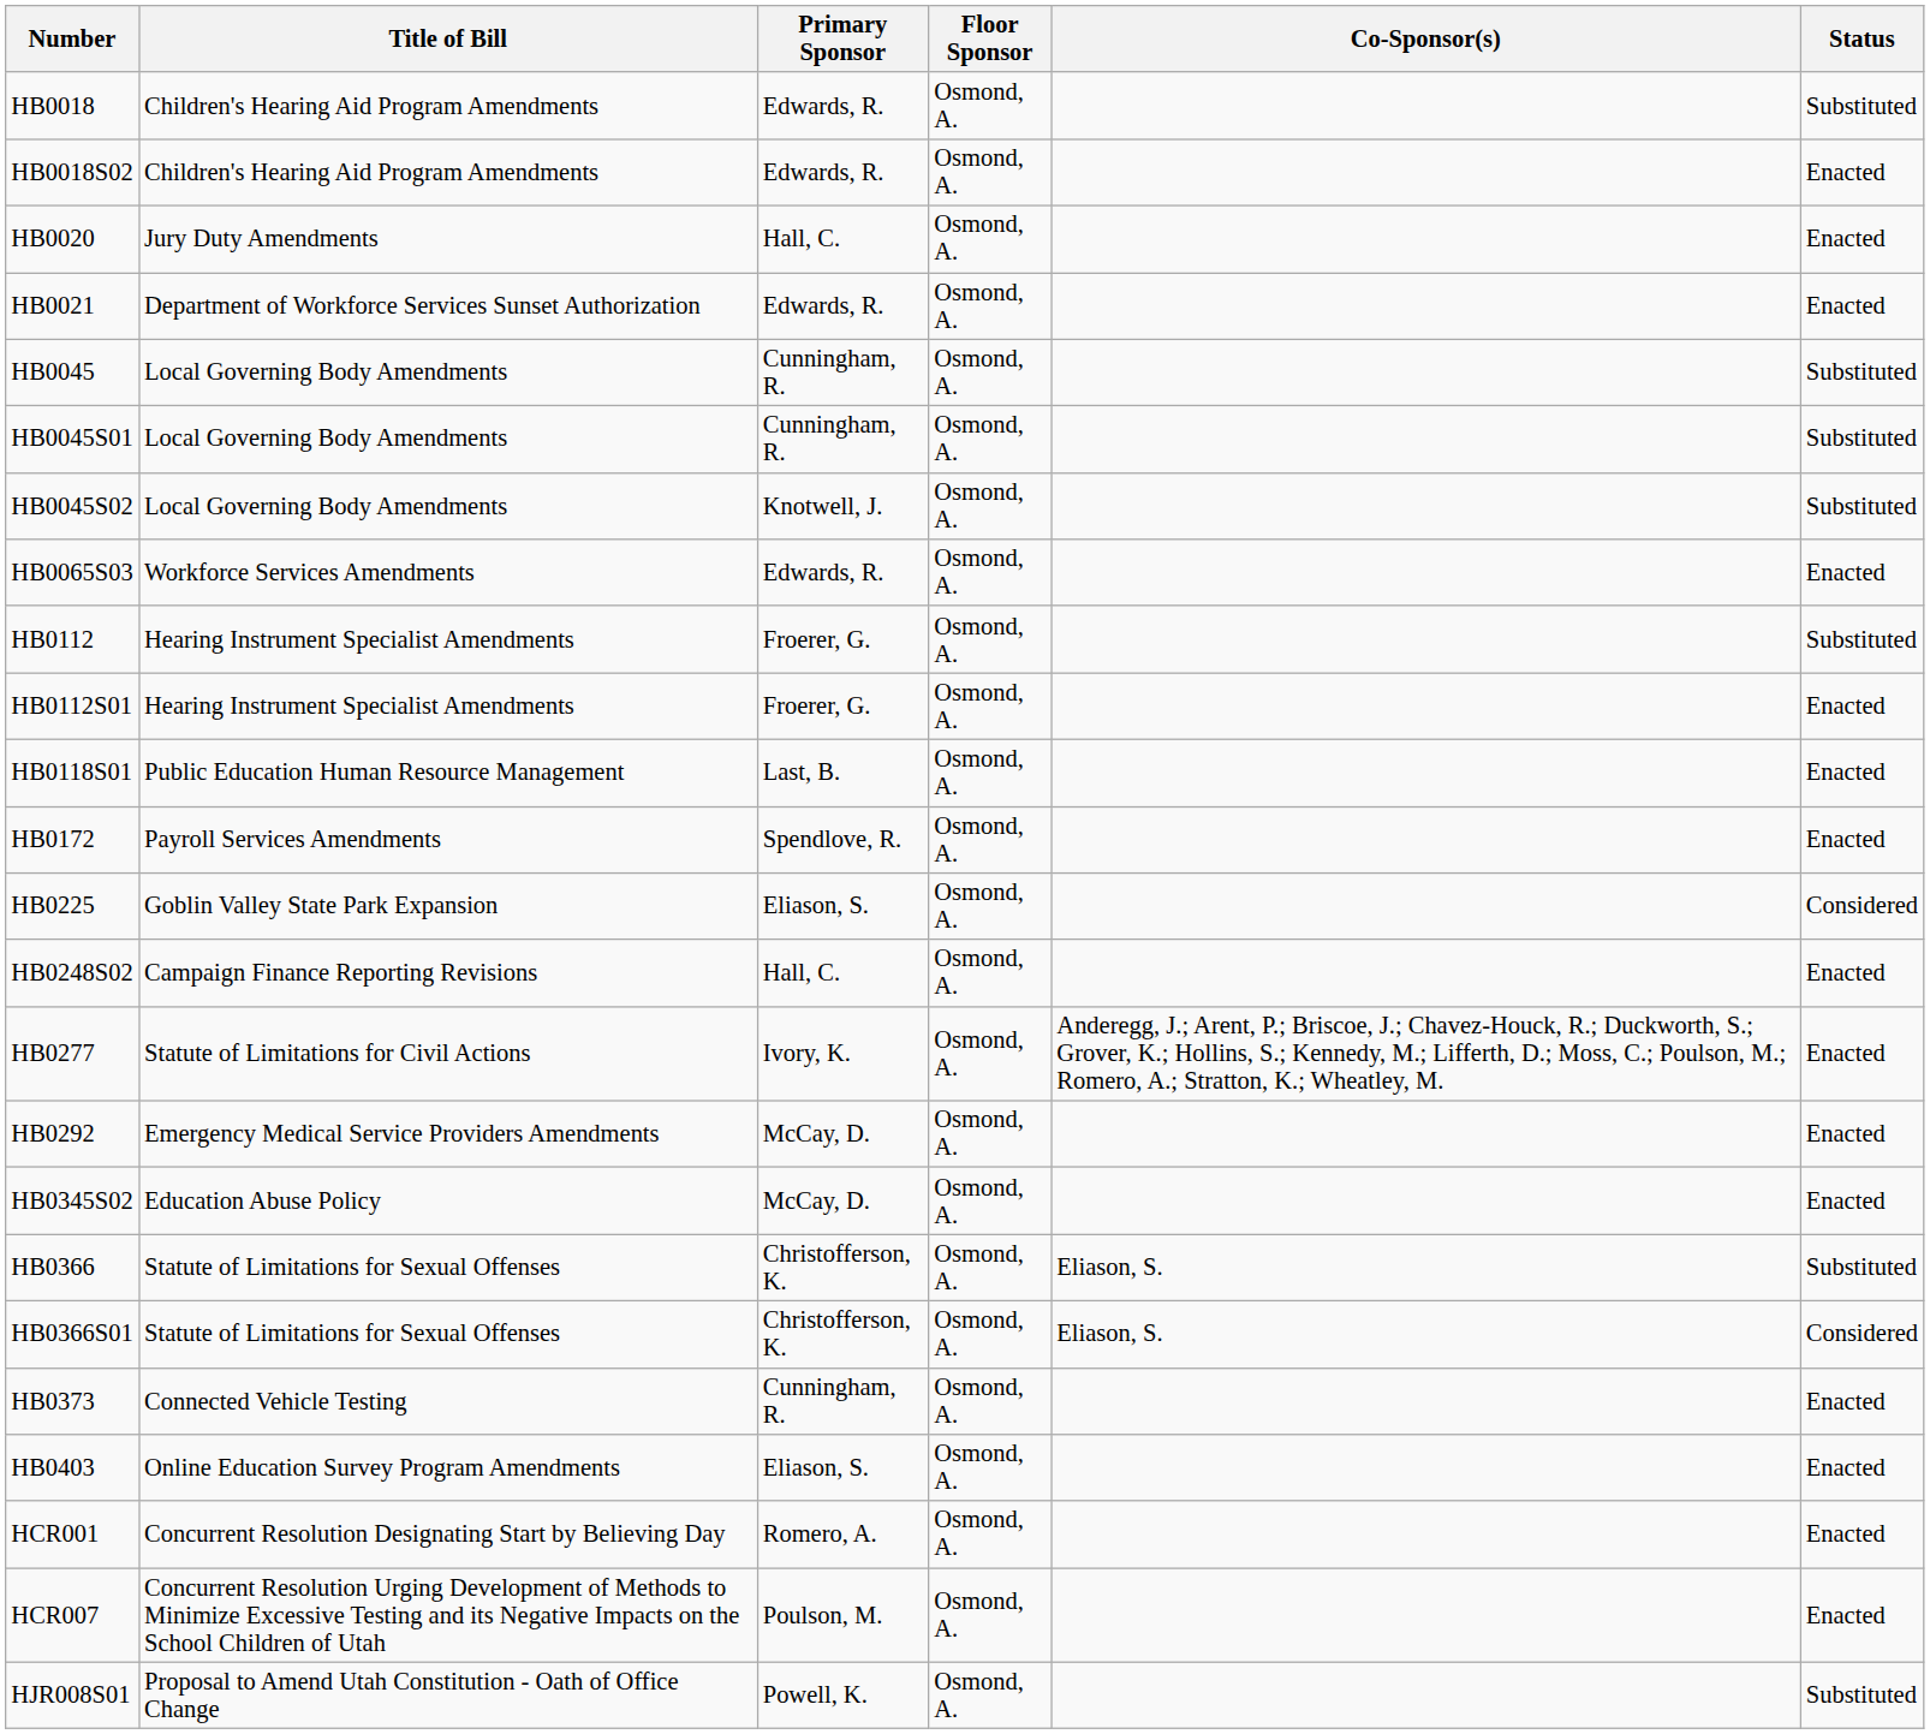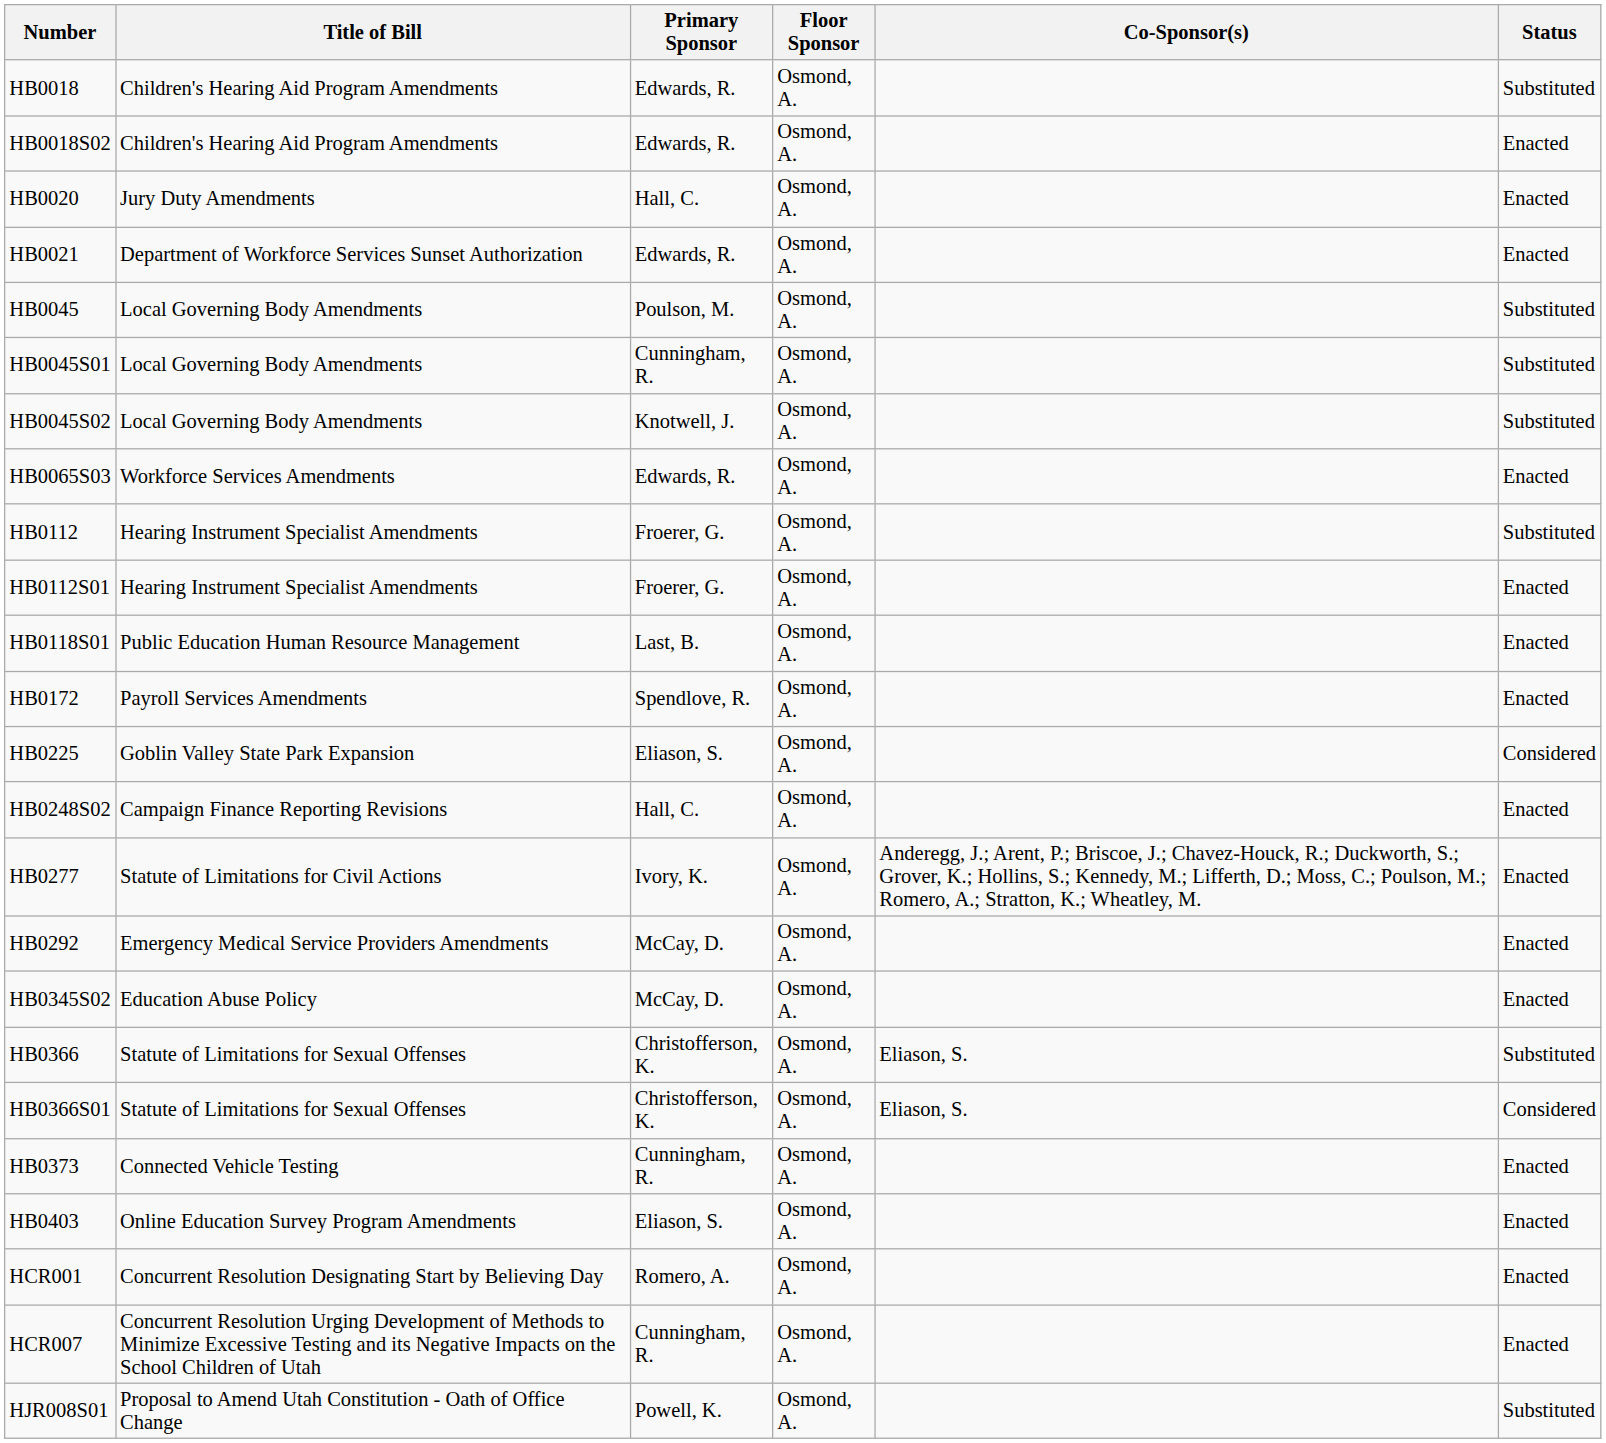HB0045 | Primary Sponsor: Cunningham, R. -> Poulson, M.
HCR007 | Primary Sponsor: Poulson, M. -> Cunningham, R.
